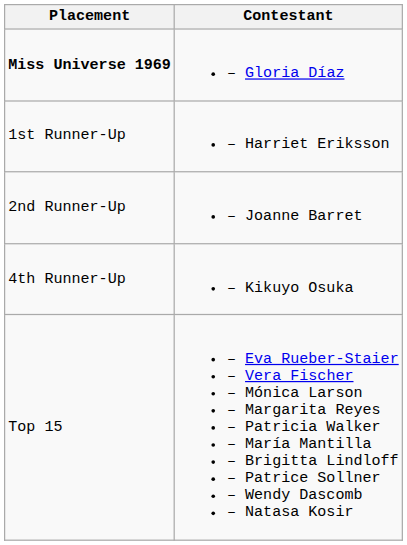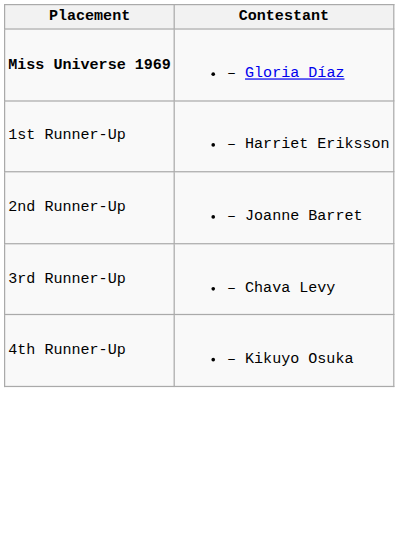+ row: 3rd Runner-Up | – Chava Levy
- row: Top 15 | – Eva Rueber-Staier – Vera Fischer – Mónica Larson – Margarita Reyes – Patricia Walker – María Mantilla – Brigitta Lindloff – Patrice Sollner – Wendy Dascomb – Natasa Kosir
